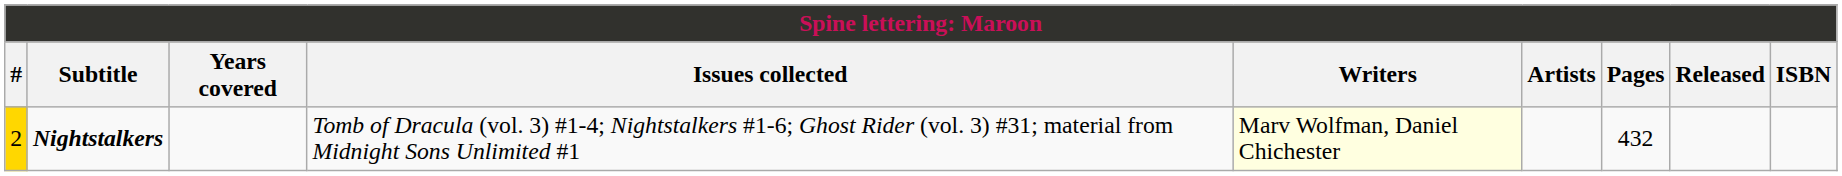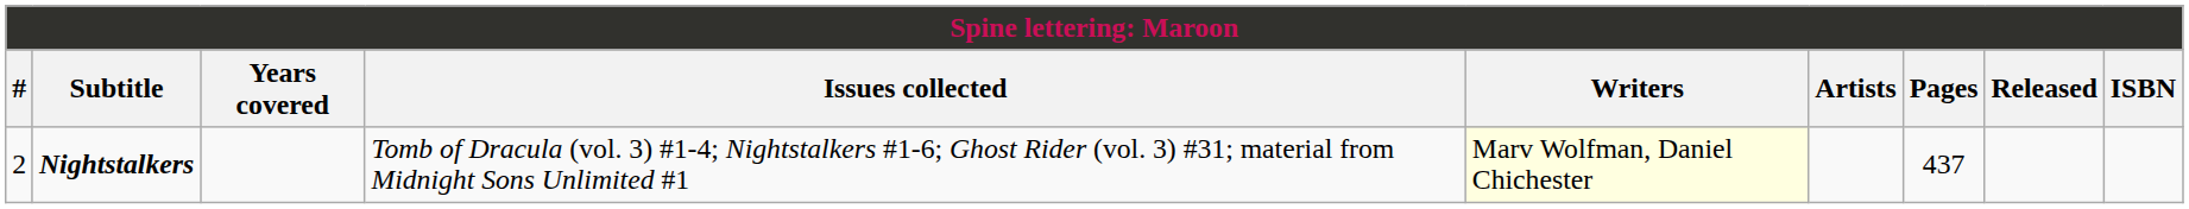Nightstalkers | #: gold background -> no background
Nightstalkers | Pages: 432 -> 437
